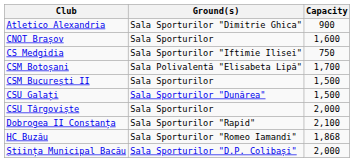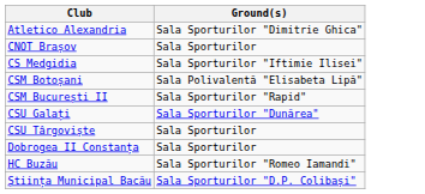- column: Capacity | 900 | 1,600 | 750 | 1,700 | 1,500 | 1,500 | 2,000 | 2,100 | 1,868 | 2,000
CSM București II | Ground(s): Sala Sporturilor -> Sala Sporturilor "Rapid"
Dobrogea II Constanța | Ground(s): Sala Sporturilor "Rapid" -> Sala Sporturilor
